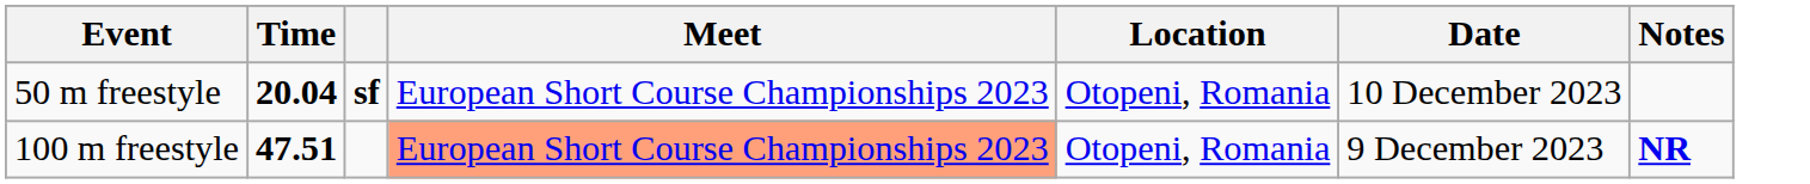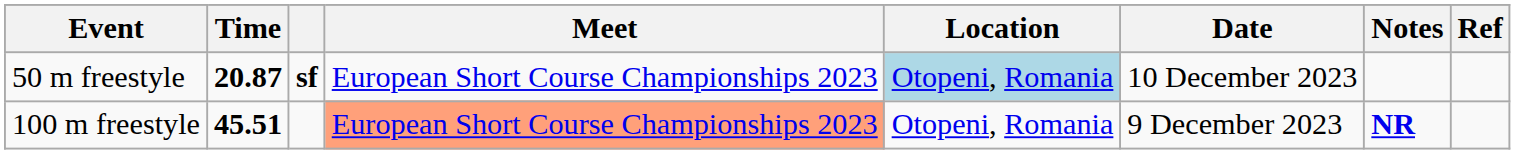+ column: Ref
50 m freestyle | Time: 20.04 -> 20.87
50 m freestyle | Location: no background -> lightblue background
100 m freestyle | Time: 47.51 -> 45.51
